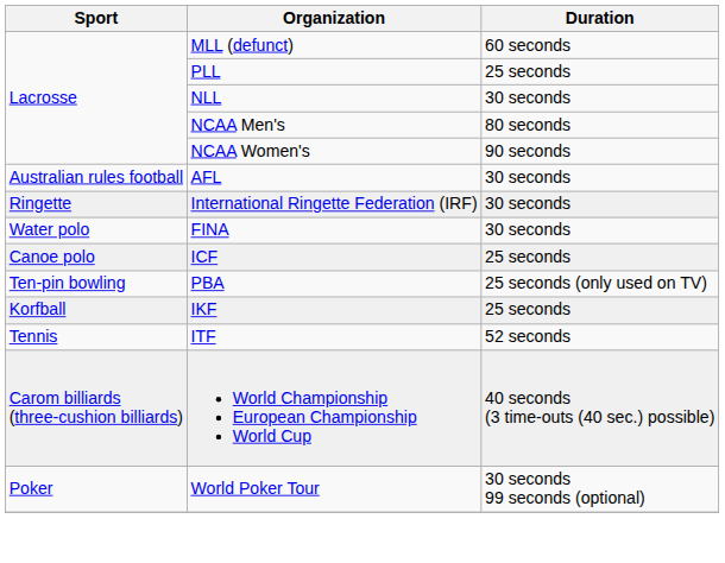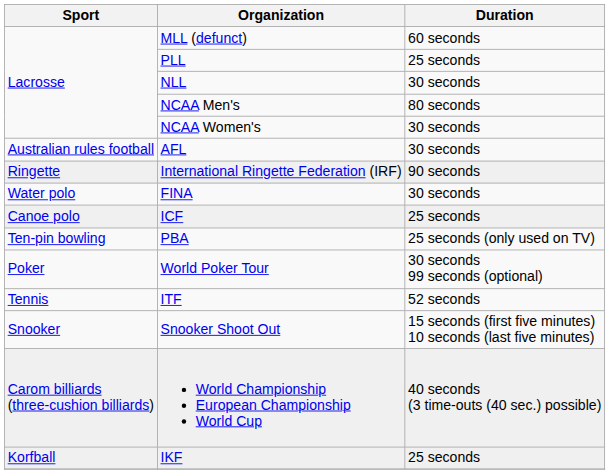NCAA Women's | Duration: 90 seconds -> 30 seconds
International Ringette Federation (IRF) | Duration: 30 seconds -> 90 seconds
rows swapped: IKF <-> World Poker Tour
+ row: Snooker | Snooker Shoot Out | 15 seconds (first five minutes) 10 seconds (last five minutes)
